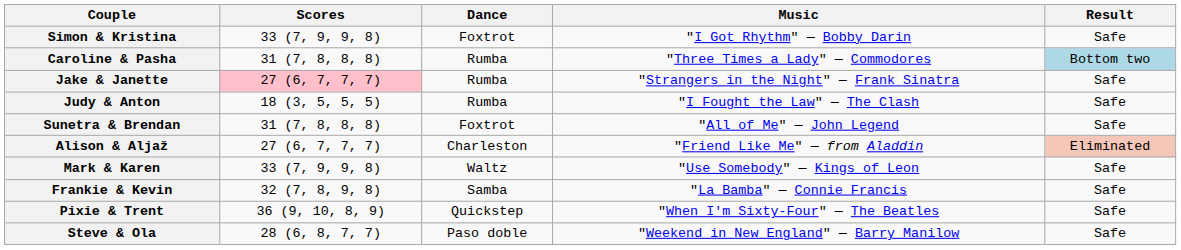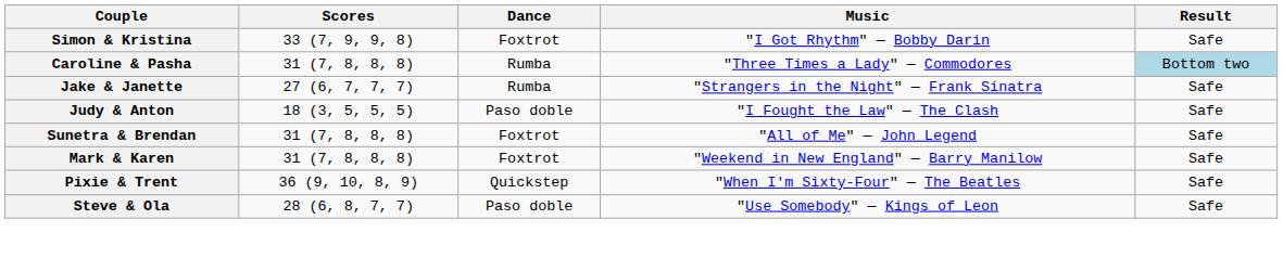Jake & Janette | Scores: pink background -> no background
Judy & Anton | Dance: Rumba -> Paso doble
- row: Alison & Aljaž | 27 (6, 7, 7, 7) | Charleston | "Friend Like Me" — from Aladdin | Eliminated
Mark & Karen | Scores: 33 (7, 9, 9, 8) -> 31 (7, 8, 8, 8)
Mark & Karen | Dance: Waltz -> Foxtrot
Mark & Karen | Music: "Use Somebody" — Kings of Leon -> "Weekend in New England" — Barry Manilow
- row: Frankie & Kevin | 32 (7, 8, 9, 8) | Samba | "La Bamba" — Connie Francis | Safe
Steve & Ola | Music: "Weekend in New England" — Barry Manilow -> "Use Somebody" — Kings of Leon
